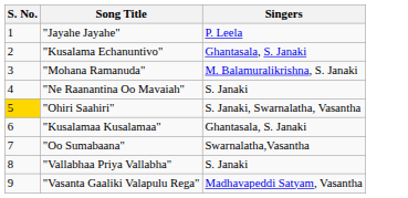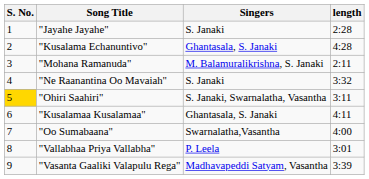+ column: length | 2:28 | 4:28 | 2:11 | 3:32 | 3:11 | 4:11 | 4:00 | 3:01 | 3:39
"Jayahe Jayahe" | Singers: P. Leela -> S. Janaki
"Vallabhaa Priya Vallabha" | Singers: S. Janaki -> P. Leela
